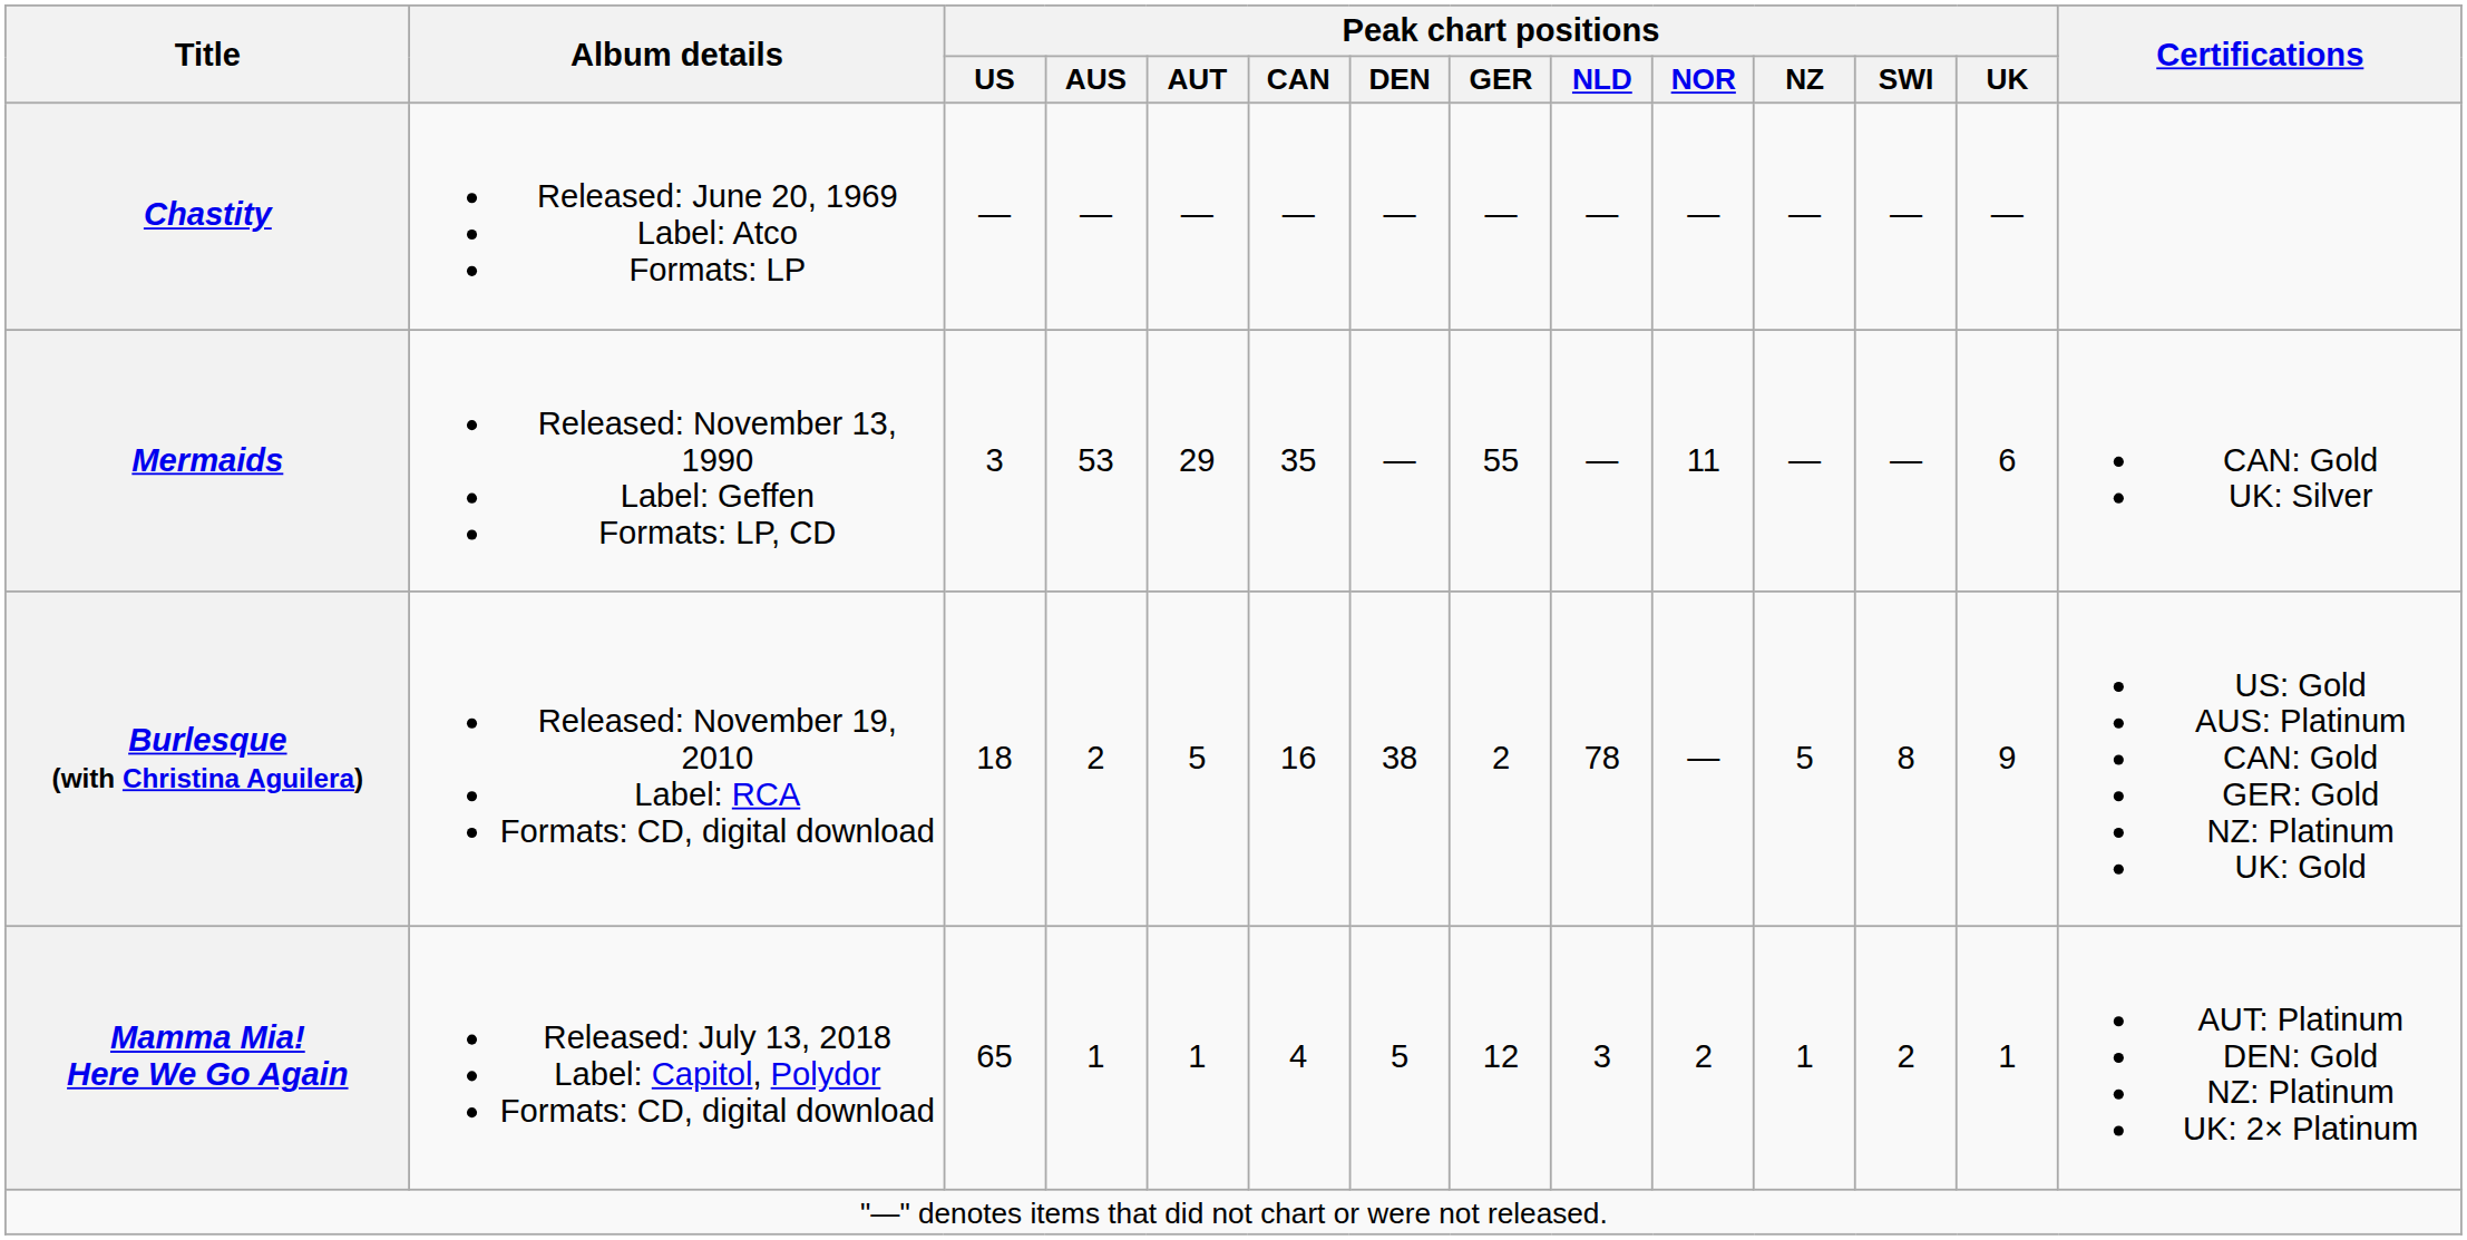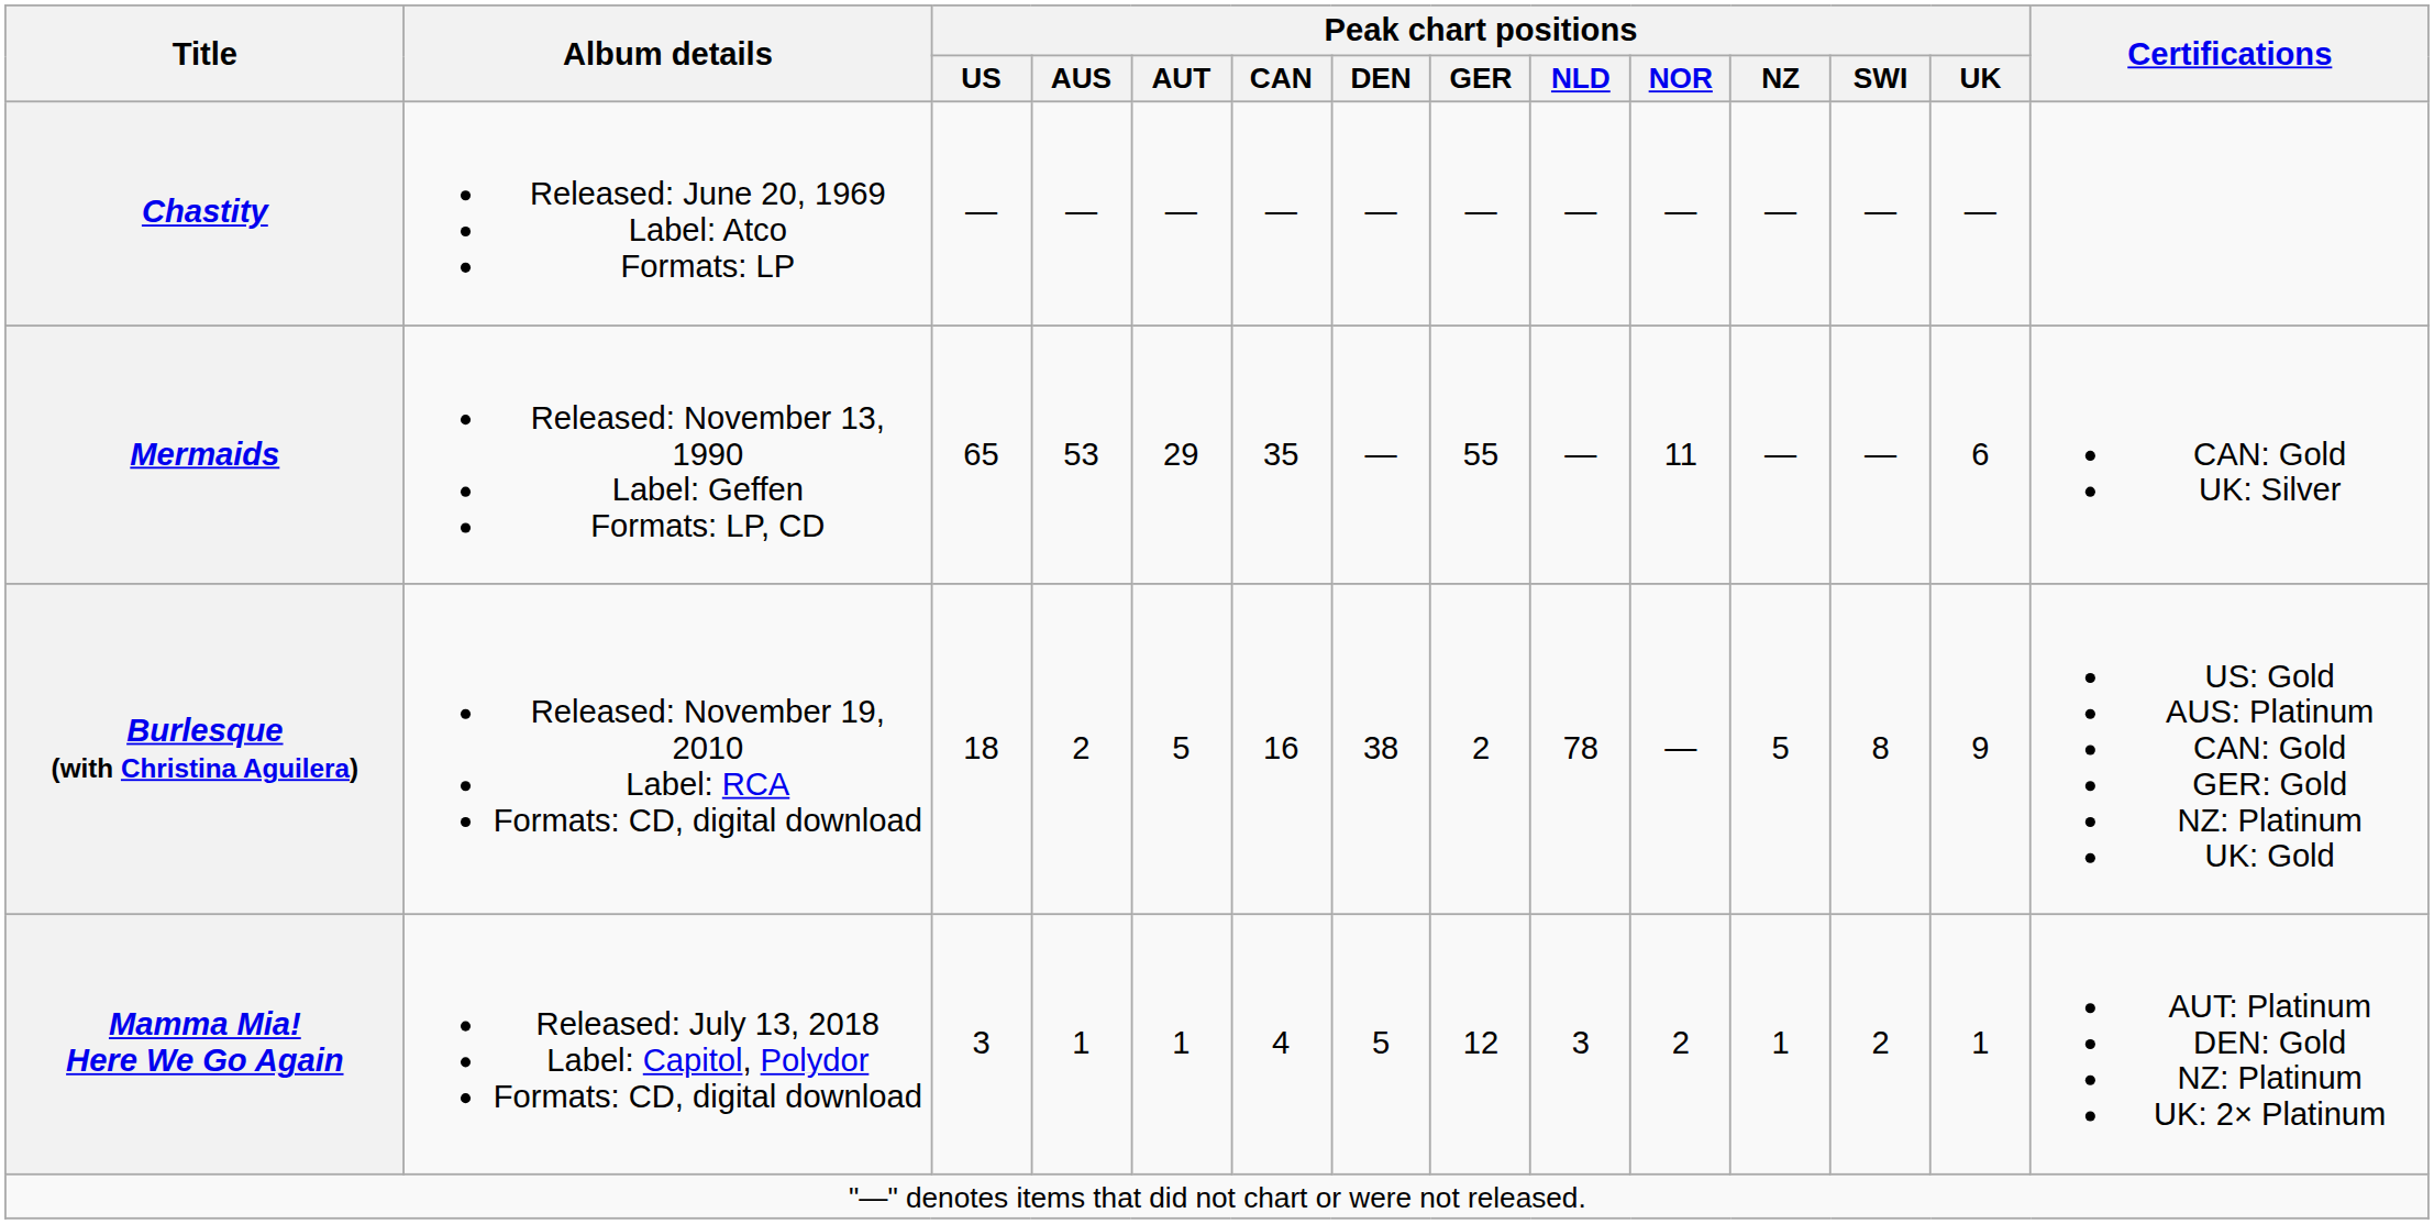Mermaids | Peak chart positions / US: 3 -> 65
Mamma Mia! Here We Go Again | Peak chart positions / US: 65 -> 3
